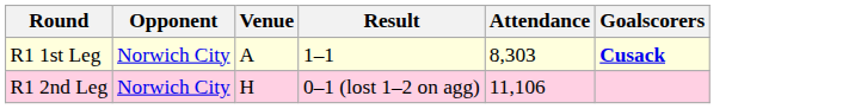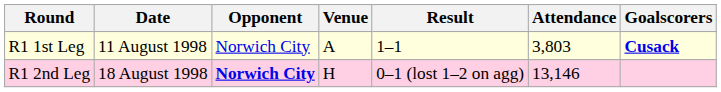+ column: Date | 11 August 1998 | 18 August 1998
R1 1st Leg | Attendance: 8,303 -> 3,803
R1 2nd Leg | Opponent: normal -> bold
R1 2nd Leg | Attendance: 11,106 -> 13,146
